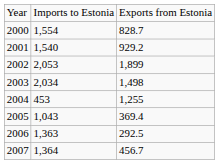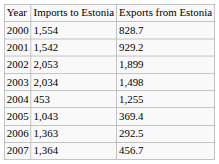2001 | column 2: 1,540 -> 1,542
